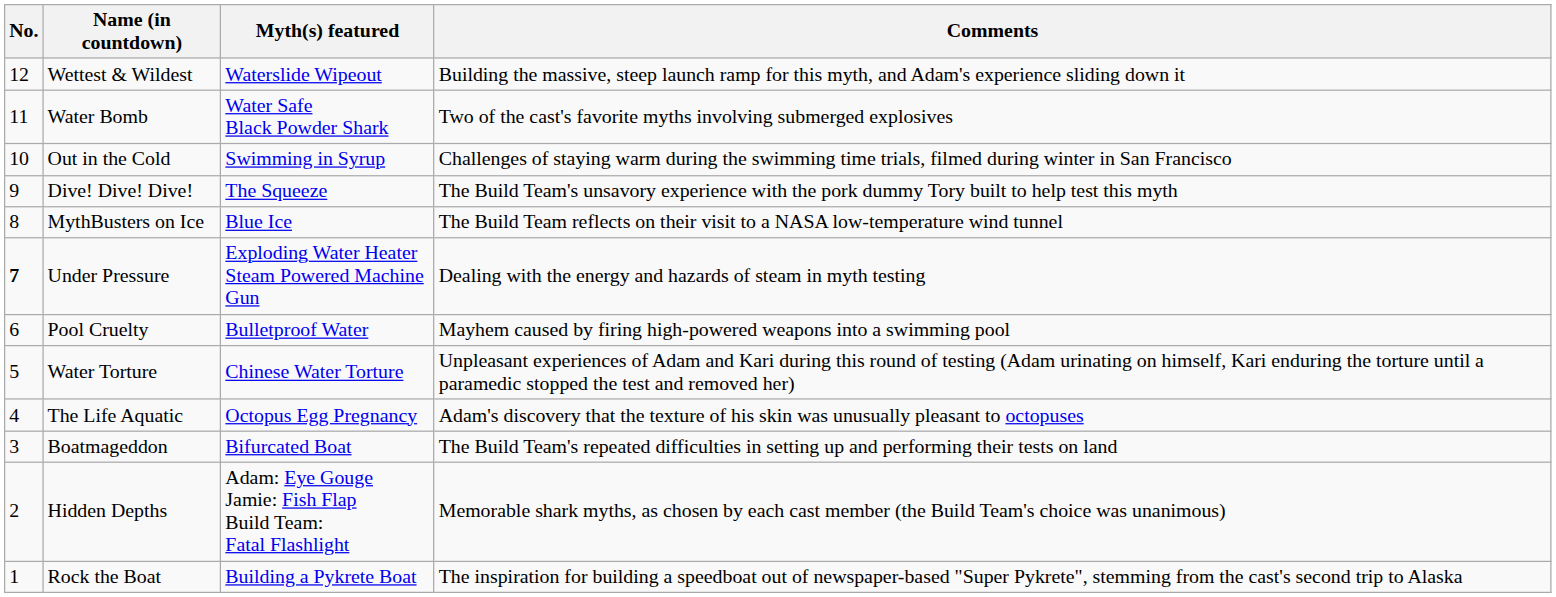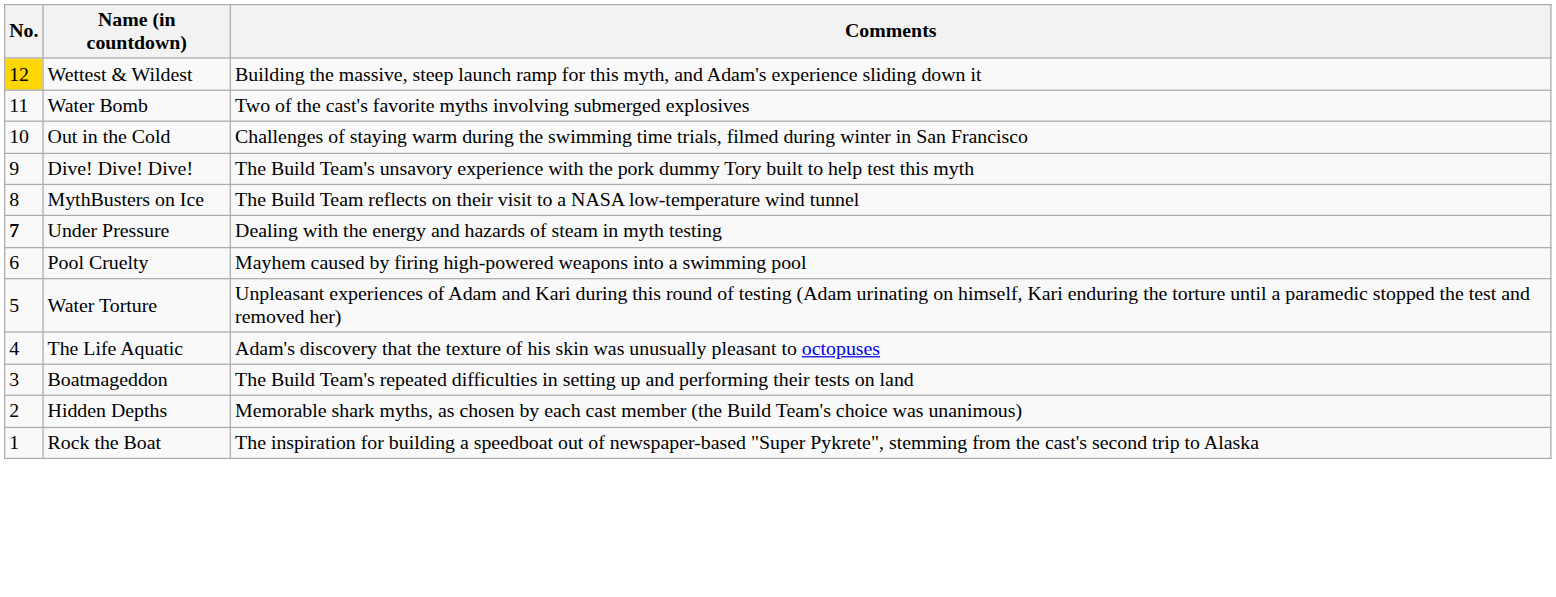- column: Myth(s) featured | Waterslide Wipeout | Water Safe Black Powder Shark | Swimming in Syrup | The Squeeze | Blue Ice | Exploding Water Heater Steam Powered Machine Gun | Bulletproof Water | Chinese Water Torture | Octopus Egg Pregnancy | Bifurcated Boat | Adam: Eye Gouge Jamie: Fish Flap Build Team: Fatal Flashlight | Building a Pykrete Boat
Wettest & Wildest | No.: no background -> gold background
